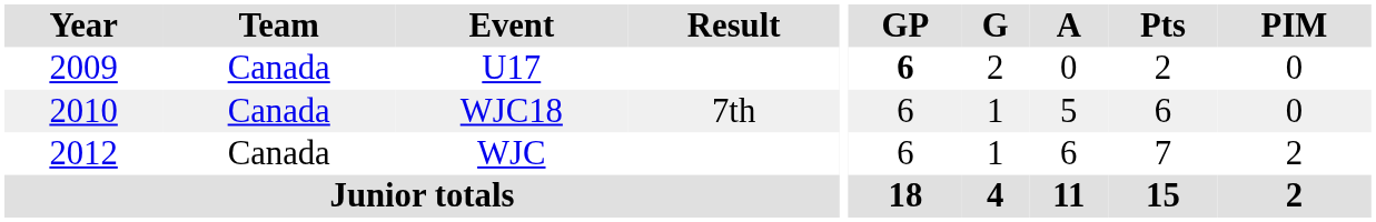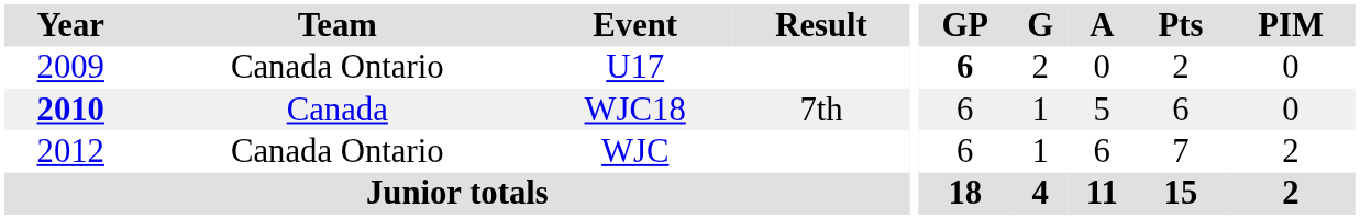U17 | Team: Canada -> Canada Ontario
WJC18 | Year: normal -> bold
WJC | Team: Canada -> Canada Ontario
